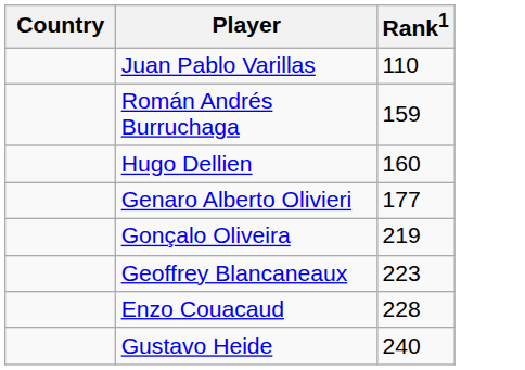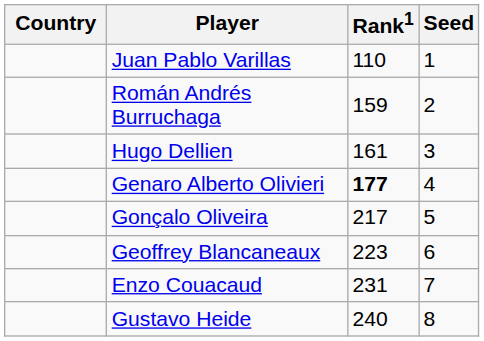+ column: Seed | 1 | 2 | 3 | 4 | 5 | 6 | 7 | 8
Hugo Dellien | Rank1: 160 -> 161
Genaro Alberto Olivieri | Rank1: normal -> bold
Gonçalo Oliveira | Rank1: 219 -> 217
Enzo Couacaud | Rank1: 228 -> 231
